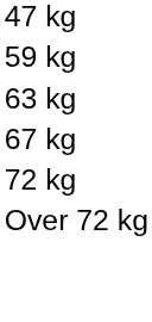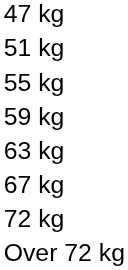+ row: 51 kg
+ row: 55 kg
